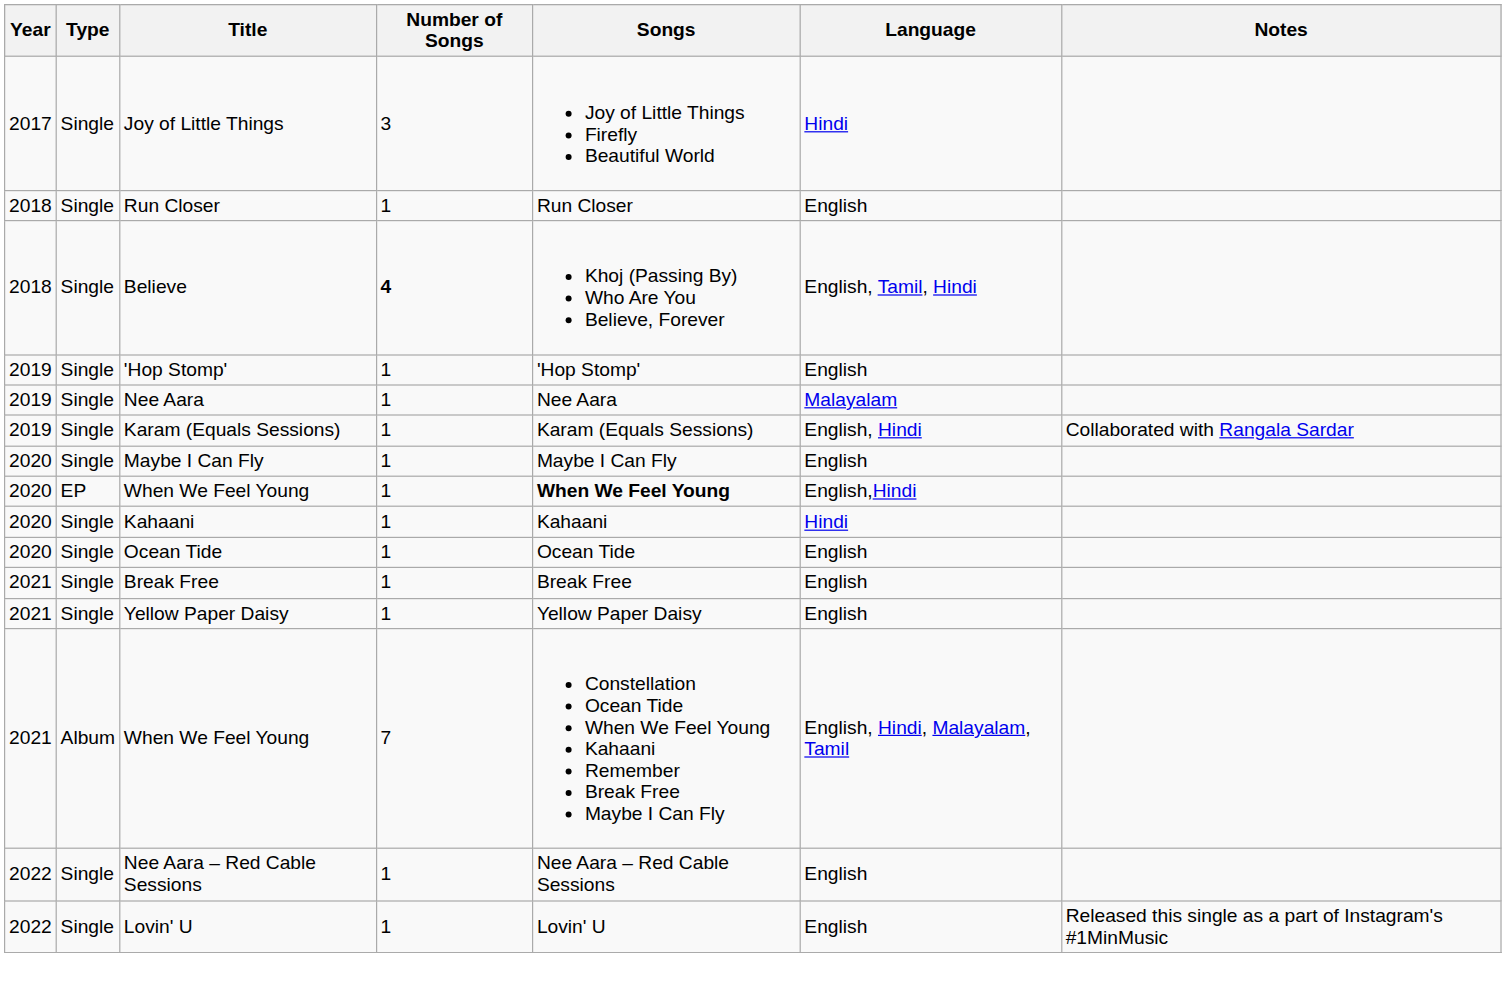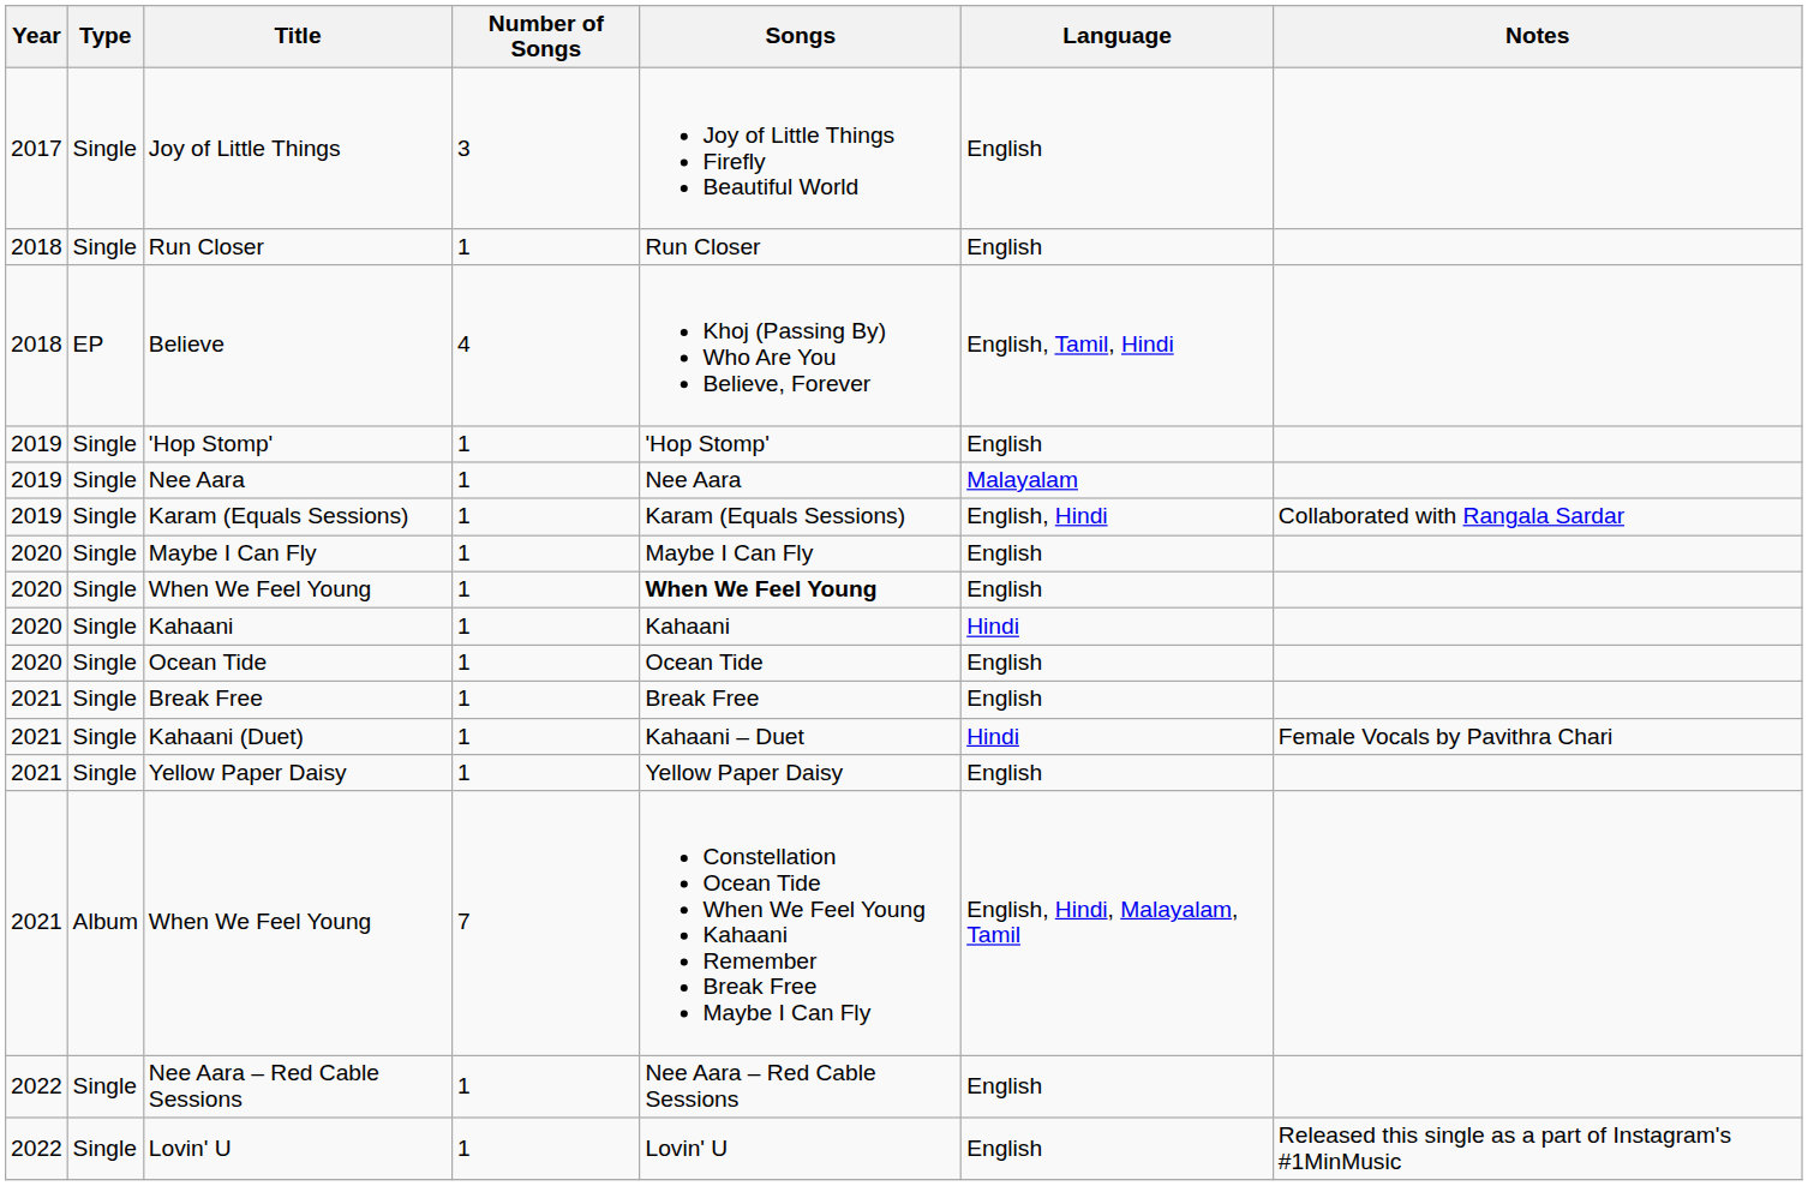Joy of Little Things | Language: Hindi -> English
Believe | Type: Single -> EP
Believe | Number of Songs: bold -> normal
2020 / When We Feel Young | Type: EP -> Single
2020 / When We Feel Young | Language: English,Hindi -> English
+ row: 2021 | Single | Kahaani (Duet) | 1 | Kahaani – Duet | Hindi | Female Vocals by Pavithra Chari
